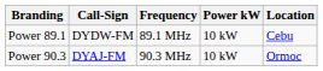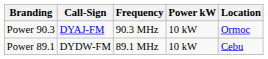rows swapped: Power 89.1 <-> Power 90.3
